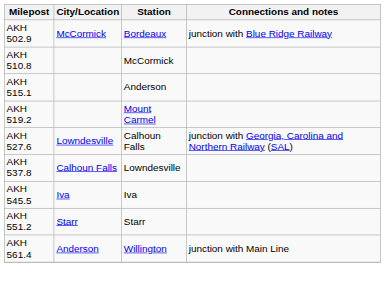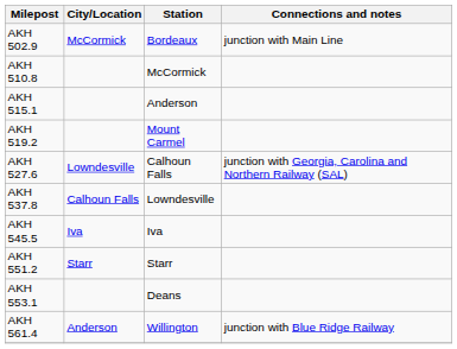AKH 502.9 | Connections and notes: junction with Blue Ridge Railway -> junction with Main Line
+ row: AKH 553.1 | Deans
AKH 561.4 | Connections and notes: junction with Main Line -> junction with Blue Ridge Railway
